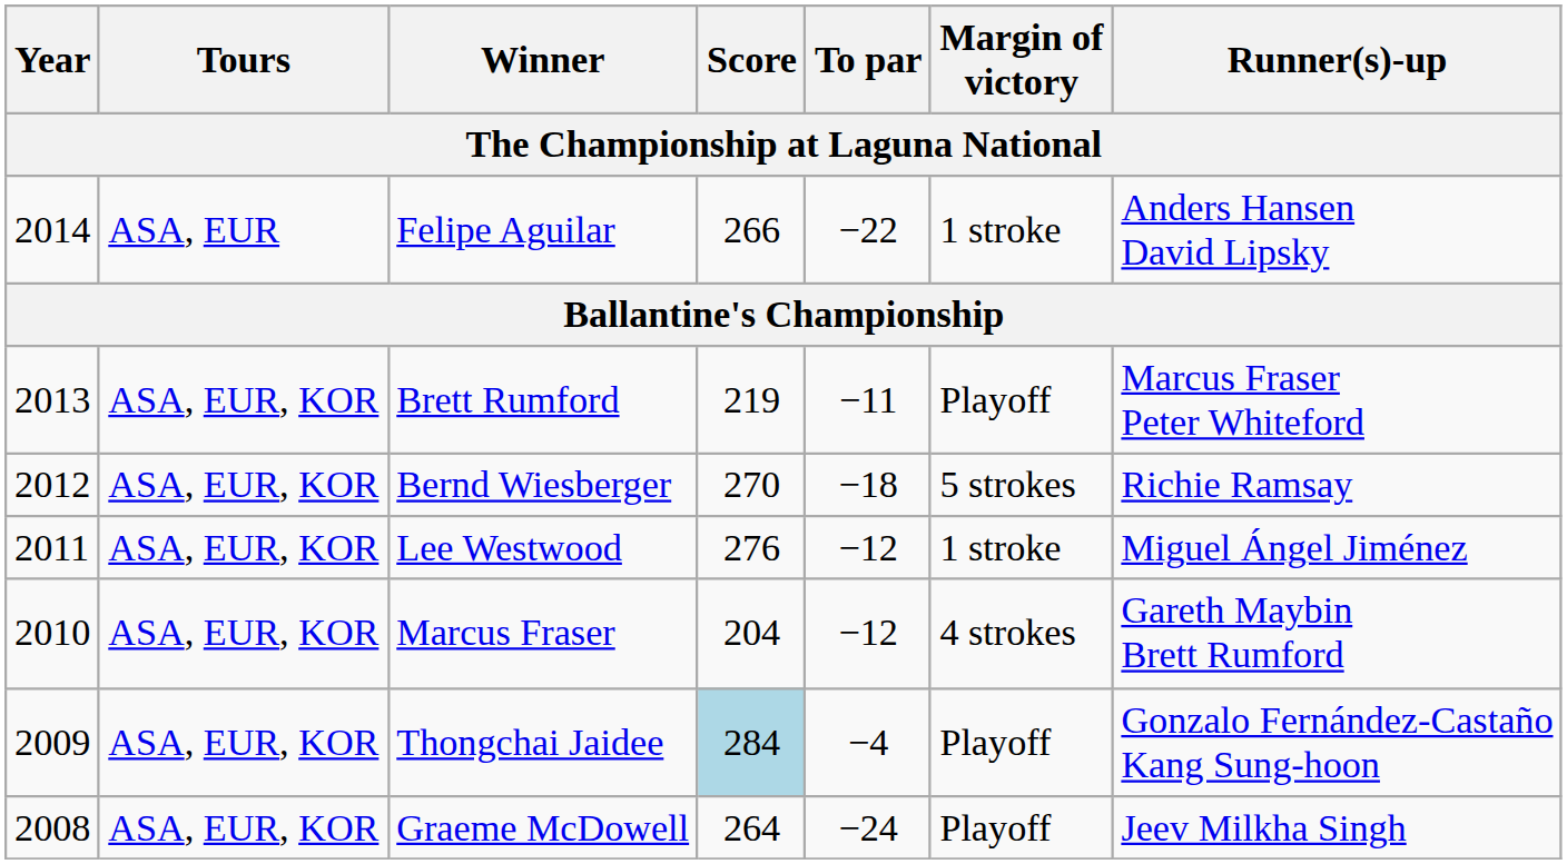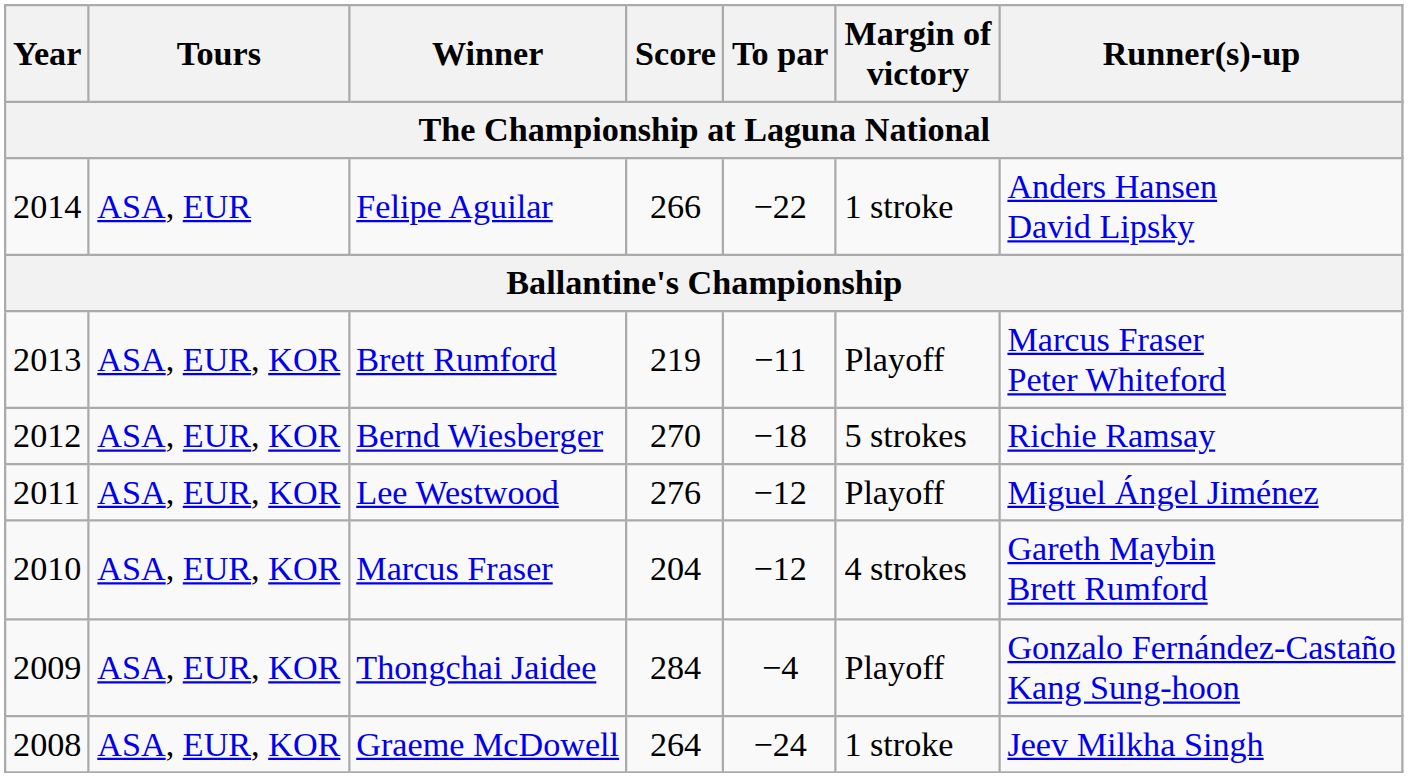Lee Westwood | Margin of victory: 1 stroke -> Playoff
Thongchai Jaidee | Score: lightblue background -> no background
Graeme McDowell | Margin of victory: Playoff -> 1 stroke
